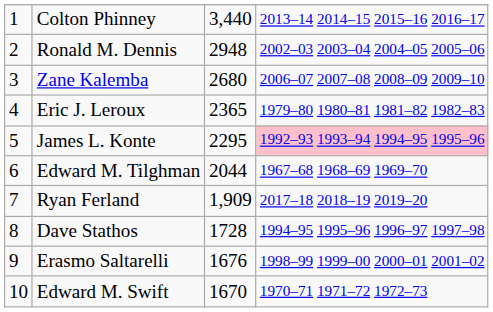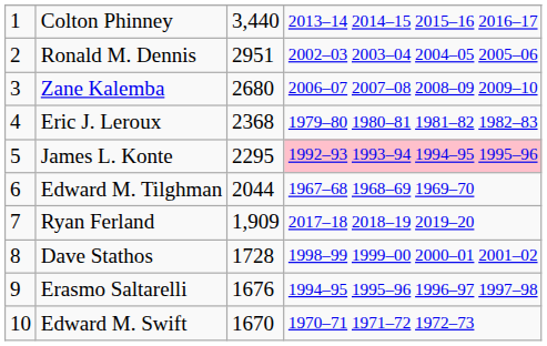Ronald M. Dennis | column 3: 2948 -> 2951
Eric J. Leroux | column 3: 2365 -> 2368
Dave Stathos | column 4: 1994–95 1995–96 1996–97 1997–98 -> 1998–99 1999–00 2000–01 2001–02
Erasmo Saltarelli | column 4: 1998–99 1999–00 2000–01 2001–02 -> 1994–95 1995–96 1996–97 1997–98
